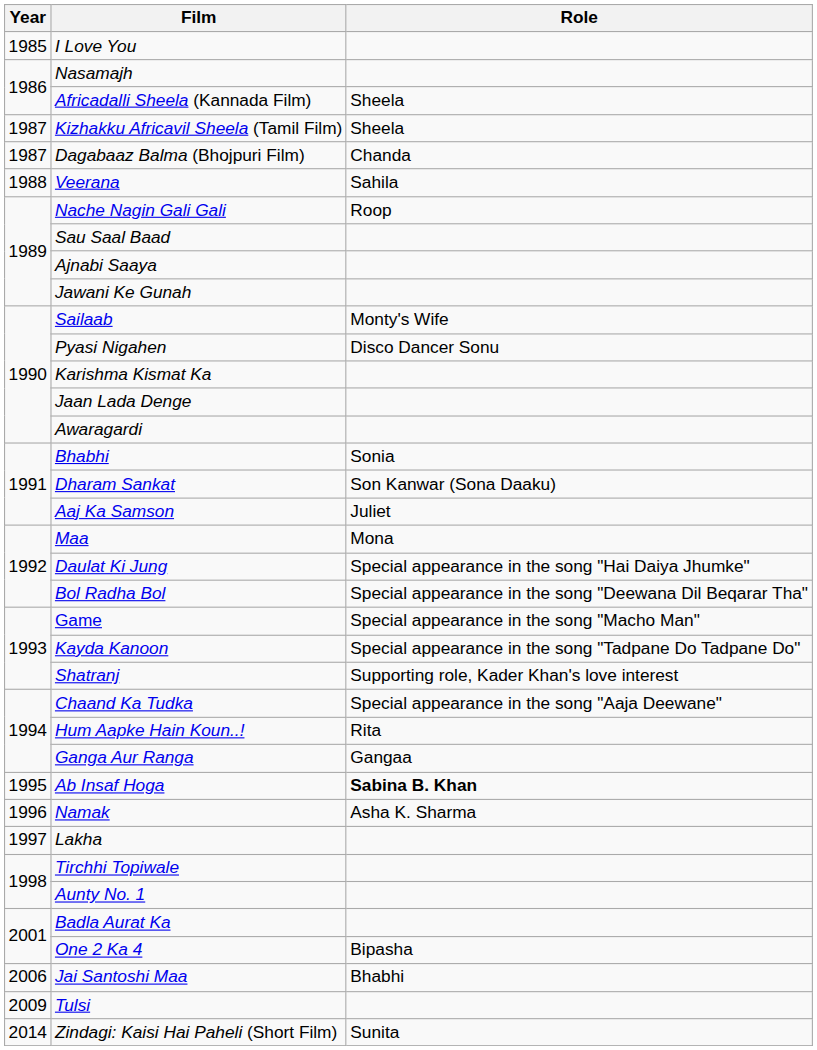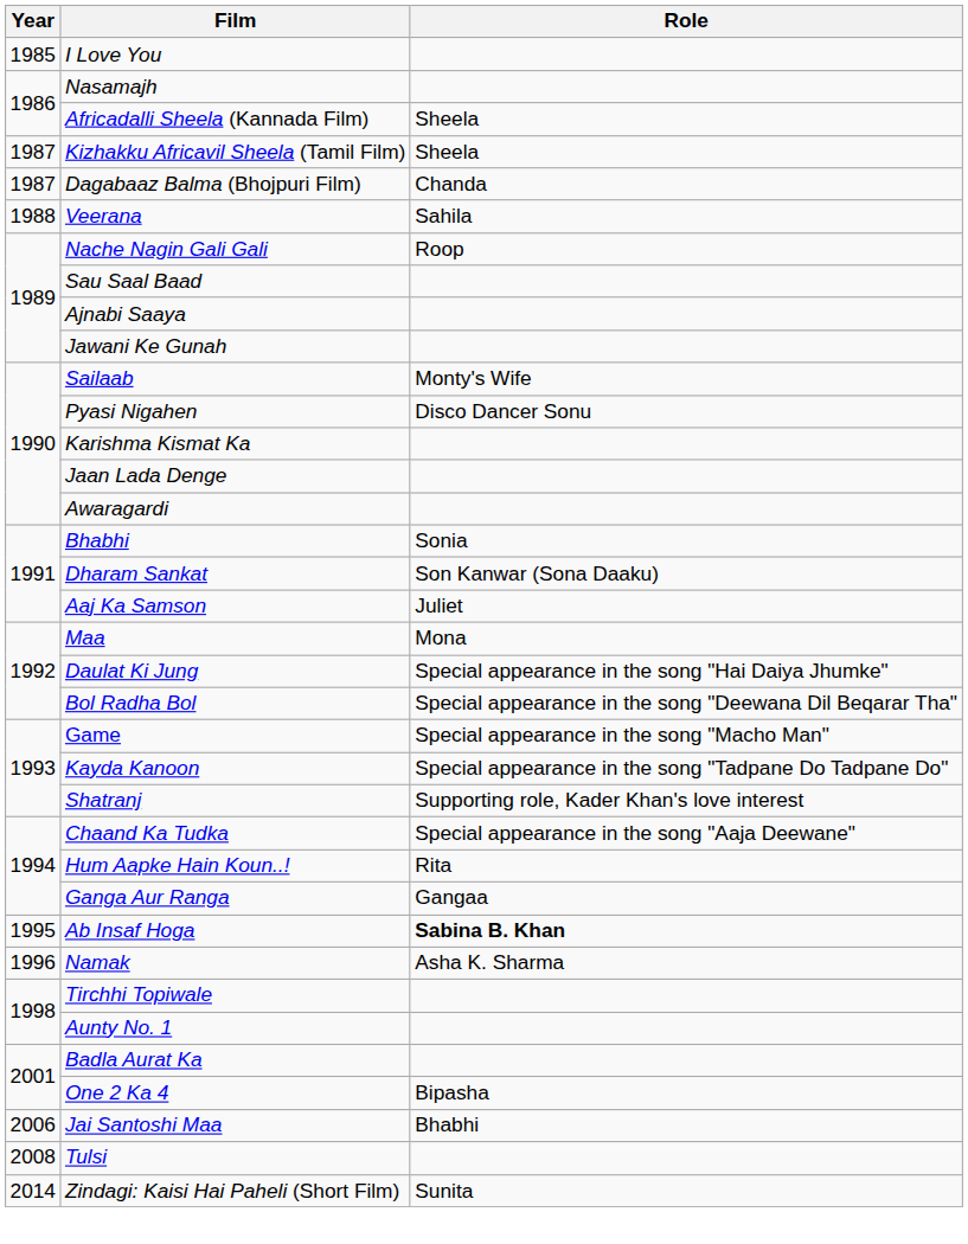- row: 1997 | Lakha
Tulsi | Year: 2009 -> 2008
